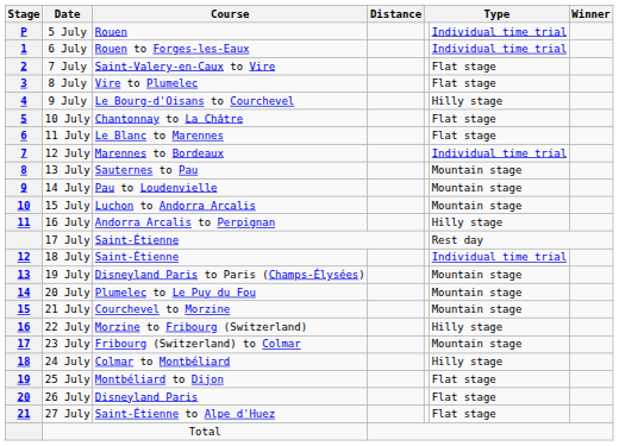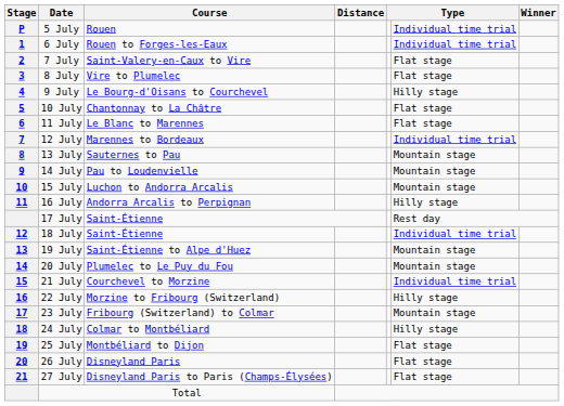19 July | Course: Disneyland Paris to Paris (Champs-Élysées) -> Saint-Étienne to Alpe d'Huez
21 July | column 6: Mountain stage -> Individual time trial
27 July | Course: Saint-Étienne to Alpe d'Huez -> Disneyland Paris to Paris (Champs-Élysées)
